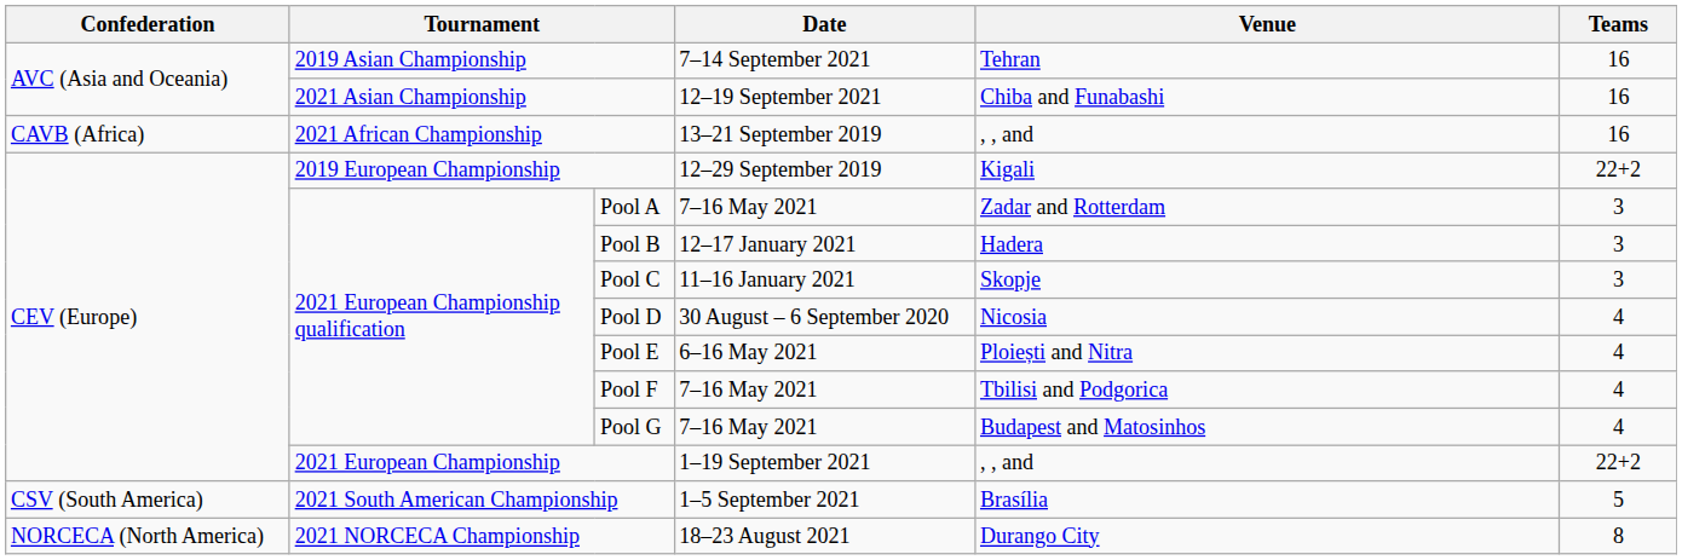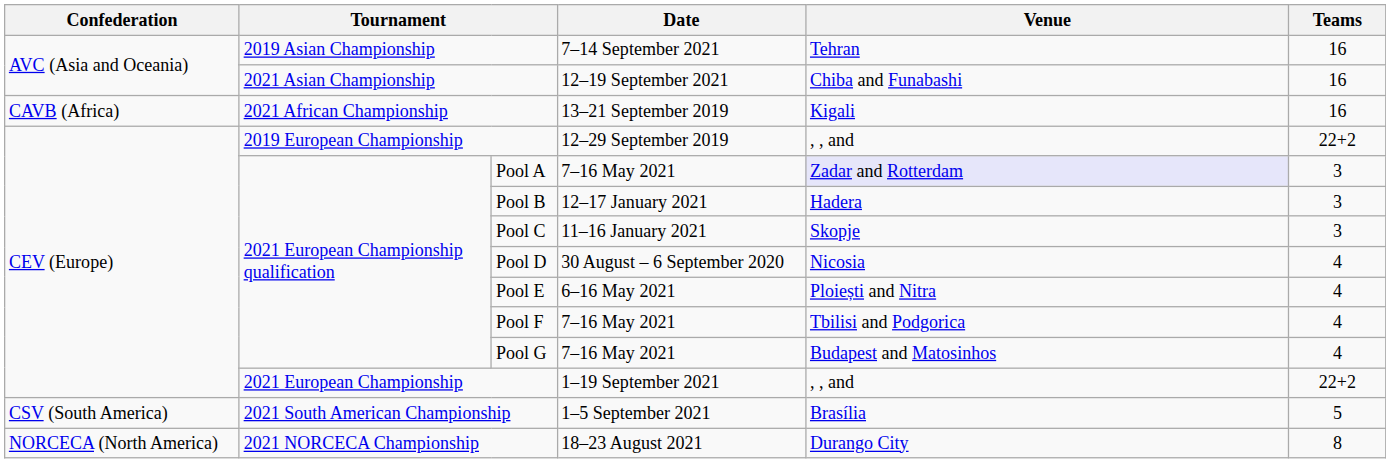2021 African Championship | Venue: , , and -> Kigali
2019 European Championship | Venue: Kigali -> , , and
Pool A | Venue: no background -> lavender background
